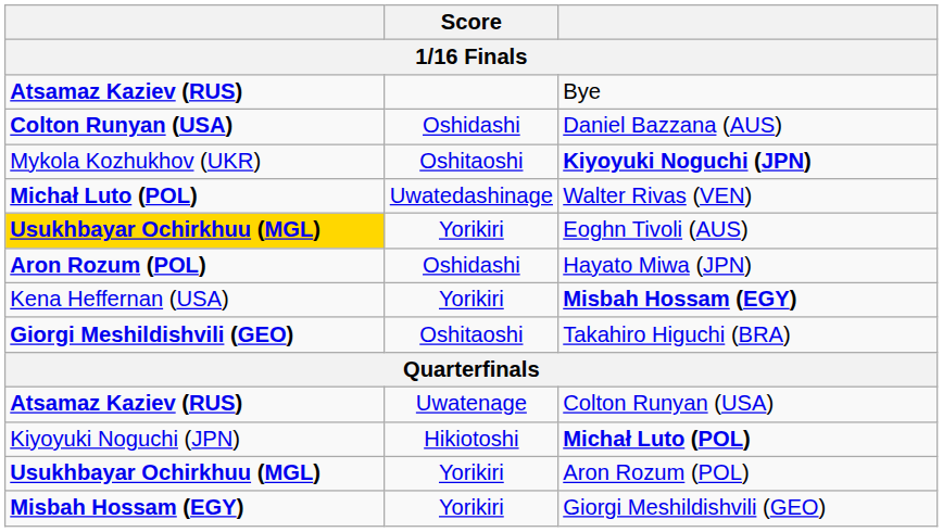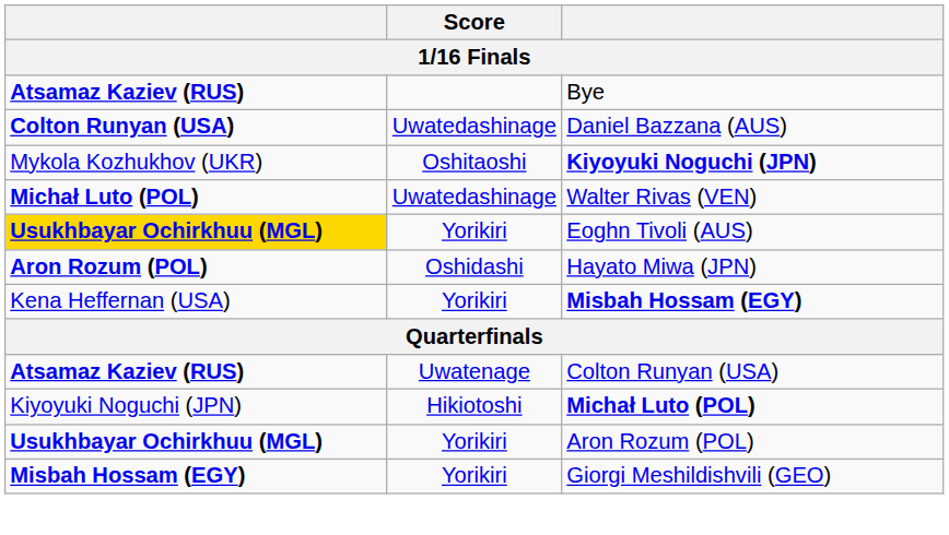Daniel Bazzana (AUS) | Score: Oshidashi -> Uwatedashinage
- row: Giorgi Meshildishvili (GEO) | Oshitaoshi | Takahiro Higuchi (BRA)
